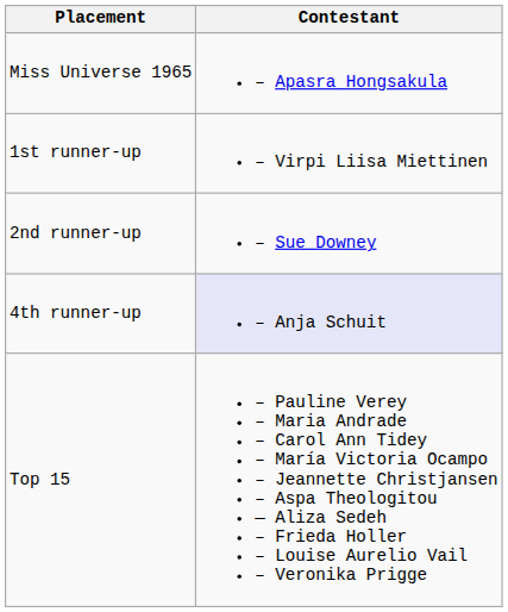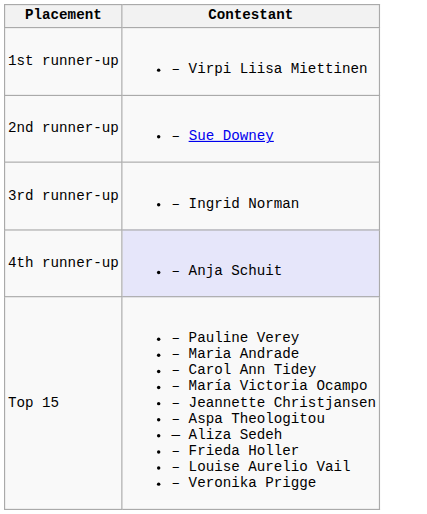- row: Miss Universe 1965 | – Apasra Hongsakula
+ row: 3rd runner-up | – Ingrid Norman
